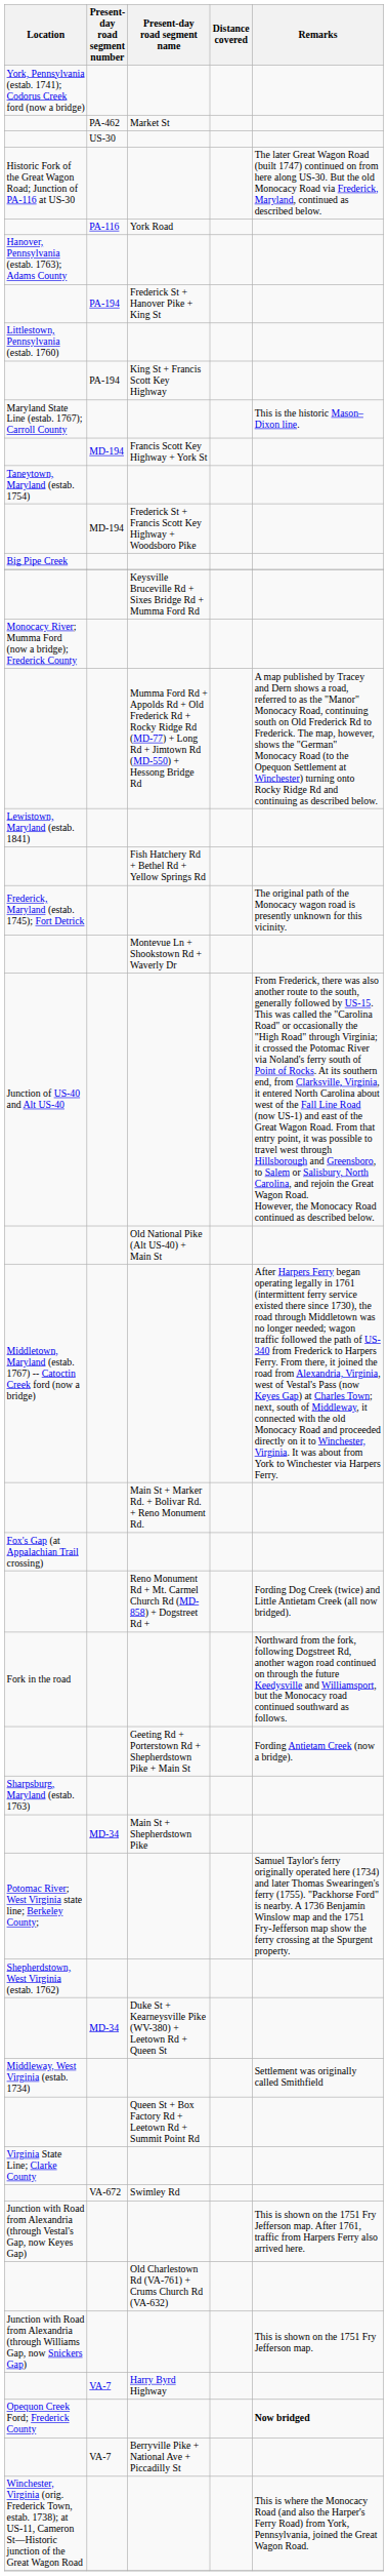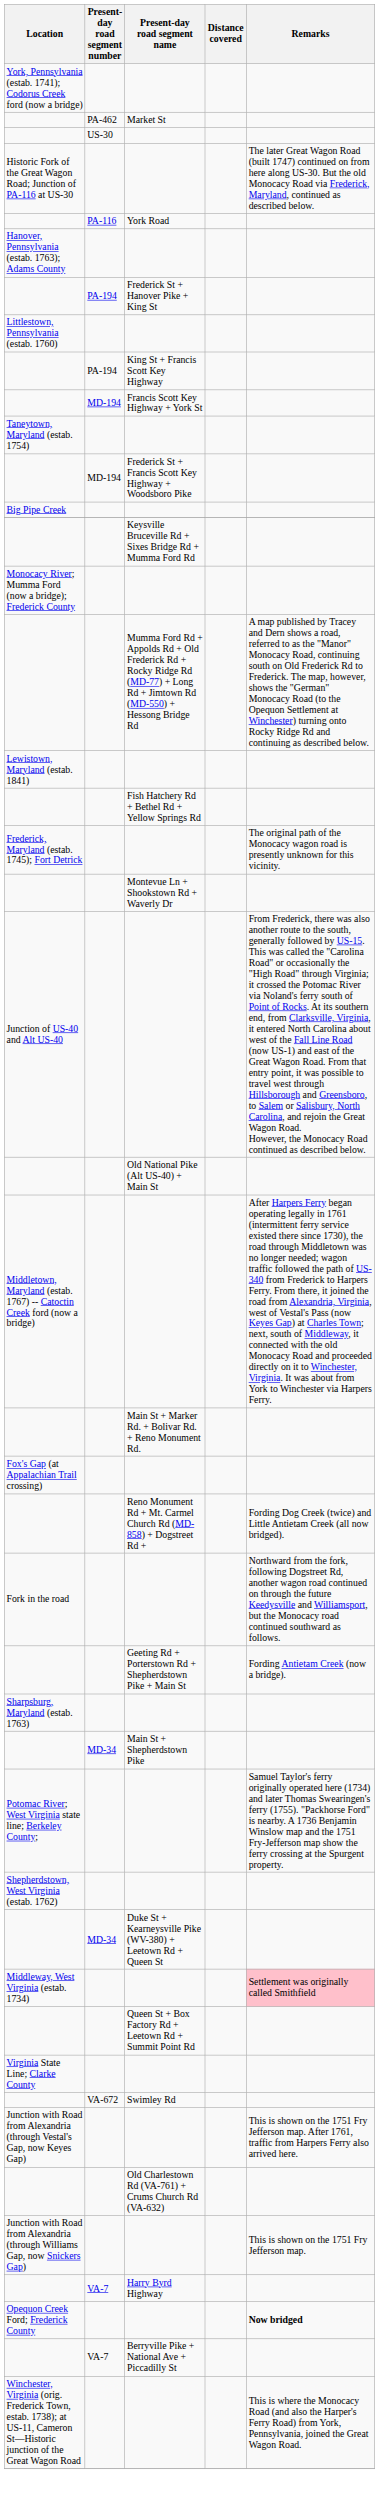- row: Maryland State Line (estab. 1767); Carroll County | This is the historic Mason–Dixon line.
Middleway, West Virginia (estab. 1734) | Remarks: no background -> pink background
